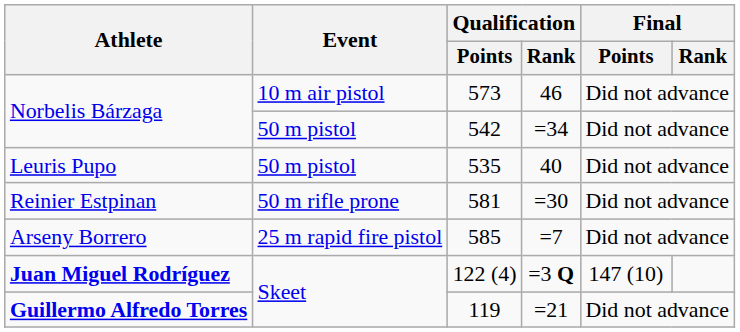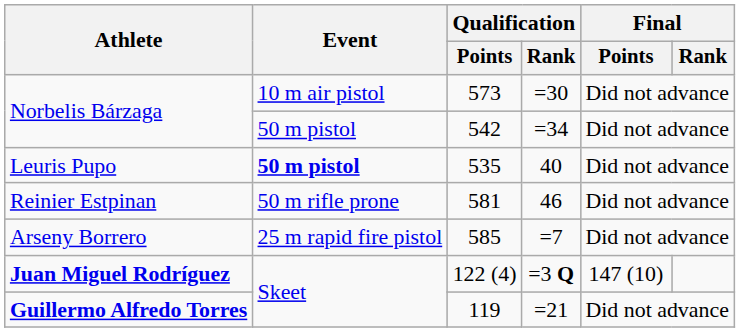573 | Qualification / Rank: 46 -> =30
535 | Event: normal -> bold
581 | Qualification / Rank: =30 -> 46
